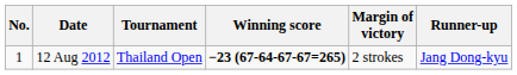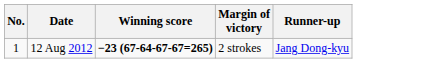- column: Tournament | Thailand Open
